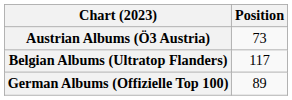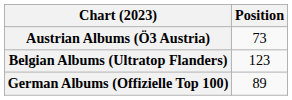Belgian Albums (Ultratop Flanders) | Position: 117 -> 123
